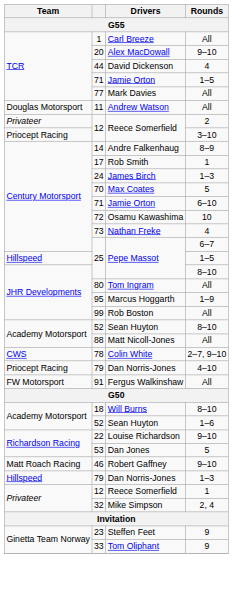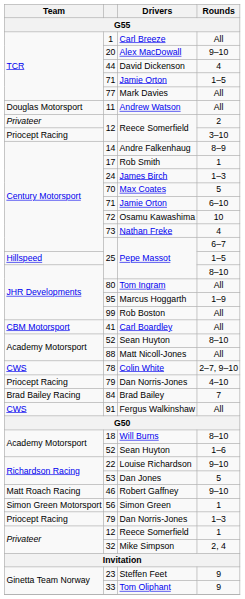+ row: CBM Motorsport | 41 | Carl Boardley | All
+ row: Brad Bailey Racing | 84 | Brad Bailey | 7
91 | Team: FW Motorsport -> CWS
+ row: Simon Green Motorsport | 56 | Simon Green | 1
79 / 1–3 | Team: Hillspeed -> Priocept Racing
